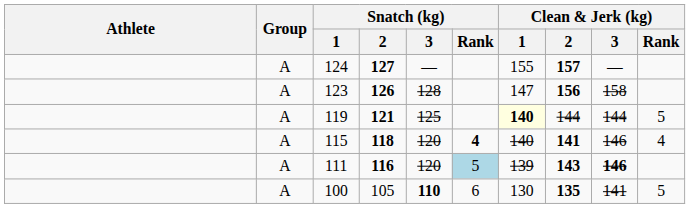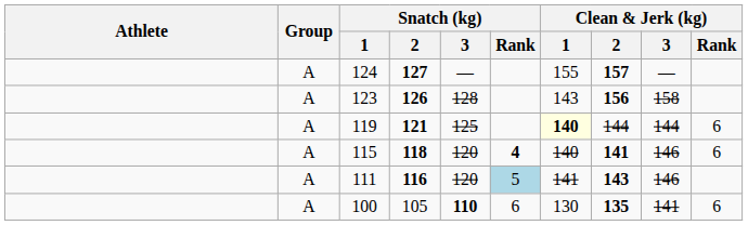123 | Clean & Jerk (kg) / 1: 147 -> 143
119 | Clean & Jerk (kg) / Rank: 5 -> 6
115 | Clean & Jerk (kg) / Rank: 4 -> 6
111 | Clean & Jerk (kg) / 1: 139 -> 141
111 | Clean & Jerk (kg) / 3: bold -> normal
100 | Clean & Jerk (kg) / Rank: 5 -> 6
